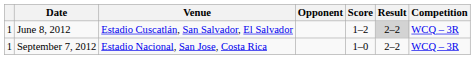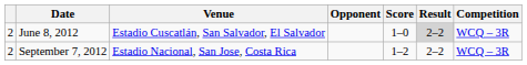June 8, 2012 | column 1: 1 -> 2
June 8, 2012 | Score: 1–2 -> 1–0
September 7, 2012 | column 1: 1 -> 2
September 7, 2012 | Score: 1–0 -> 1–2
